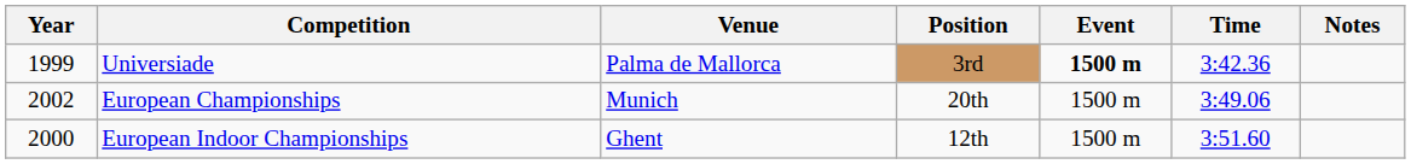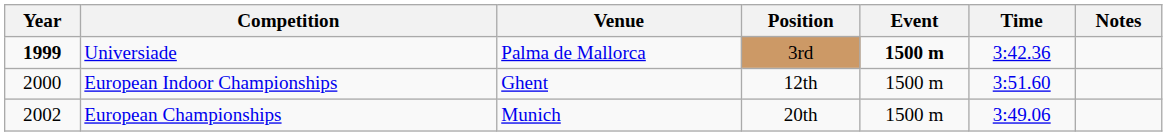Universiade | Year: normal -> bold
rows swapped: European Indoor Championships <-> European Championships
